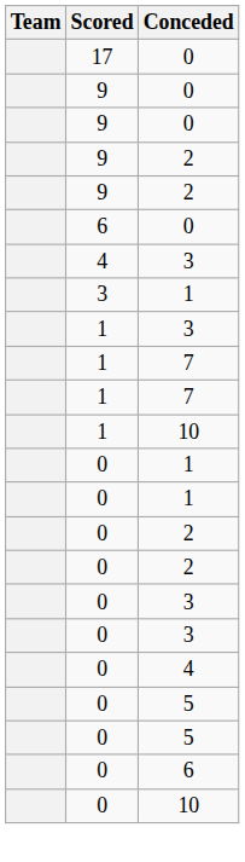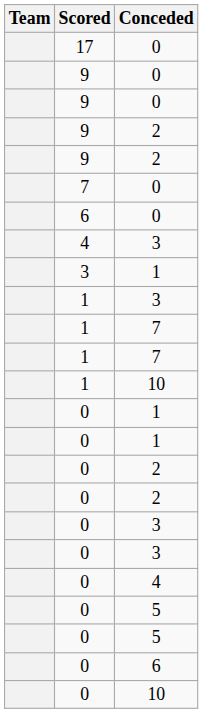+ row: 7 | 0
